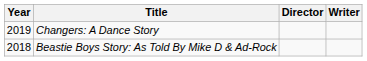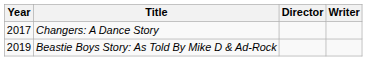Changers: A Dance Story | Year: 2019 -> 2017
Beastie Boys Story: As Told By Mike D & Ad-Rock | Year: 2018 -> 2019
